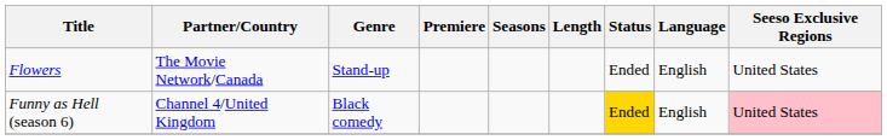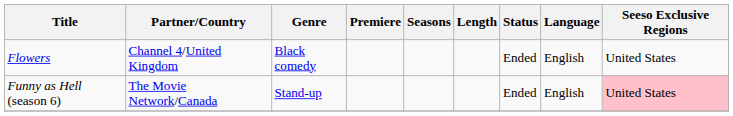Flowers | Partner/Country: The Movie Network/Canada -> Channel 4/United Kingdom
Flowers | Genre: Stand-up -> Black comedy
Funny as Hell (season 6) | Partner/Country: Channel 4/United Kingdom -> The Movie Network/Canada
Funny as Hell (season 6) | Genre: Black comedy -> Stand-up
Funny as Hell (season 6) | Status: gold background -> no background
